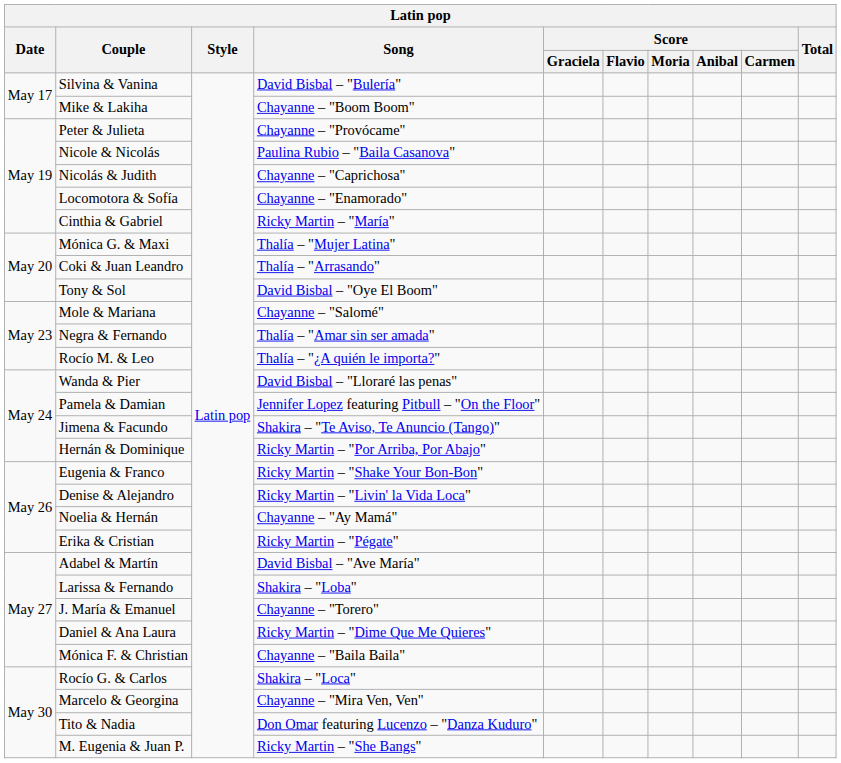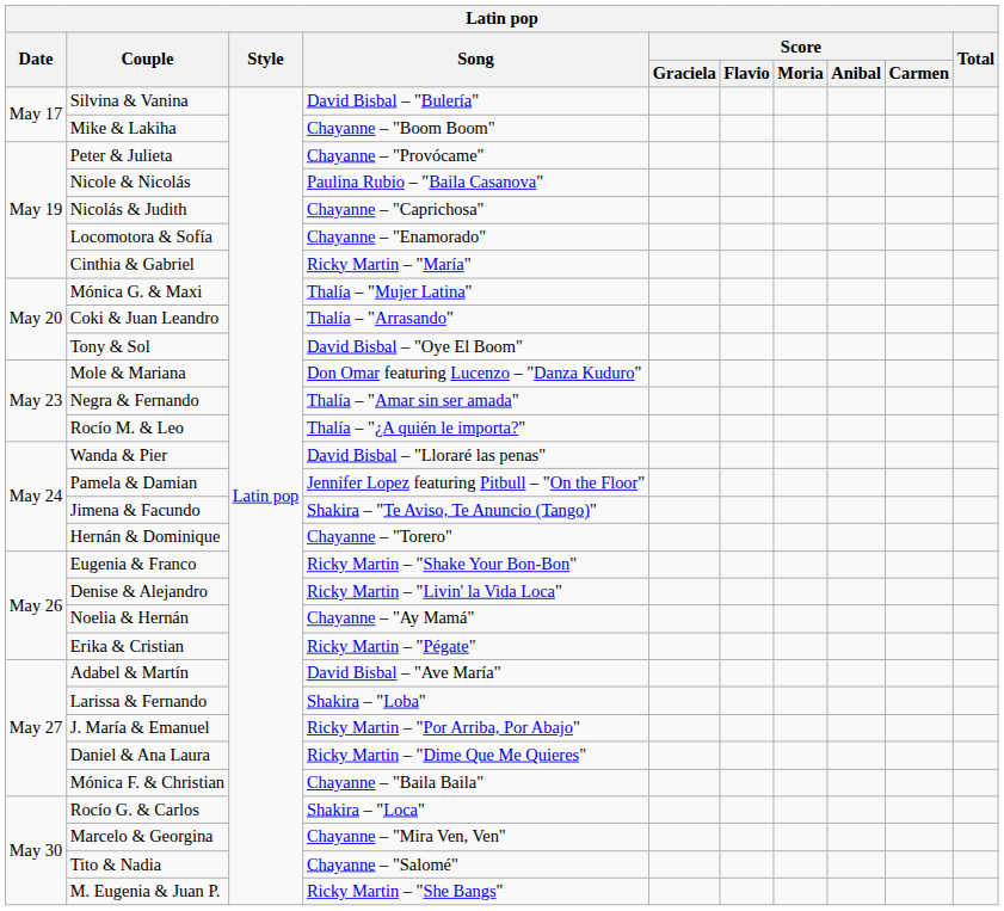Mole & Mariana | Song: Chayanne – "Salomé" -> Don Omar featuring Lucenzo – "Danza Kuduro"
Hernán & Dominique | Song: Ricky Martin – "Por Arriba, Por Abajo" -> Chayanne – "Torero"
J. María & Emanuel | Song: Chayanne – "Torero" -> Ricky Martin – "Por Arriba, Por Abajo"
Tito & Nadia | Song: Don Omar featuring Lucenzo – "Danza Kuduro" -> Chayanne – "Salomé"
